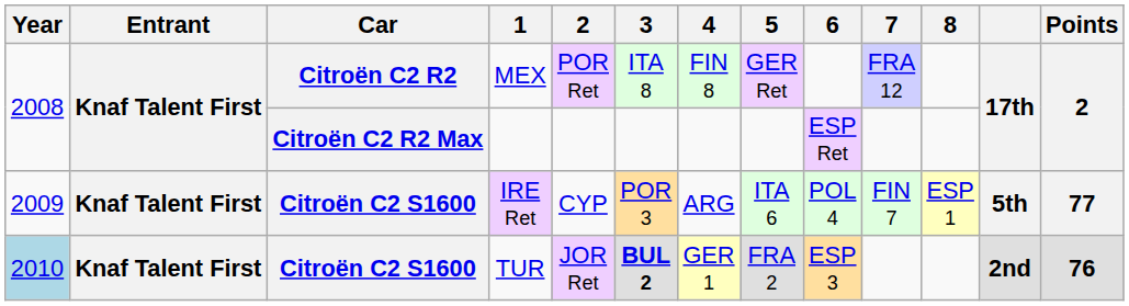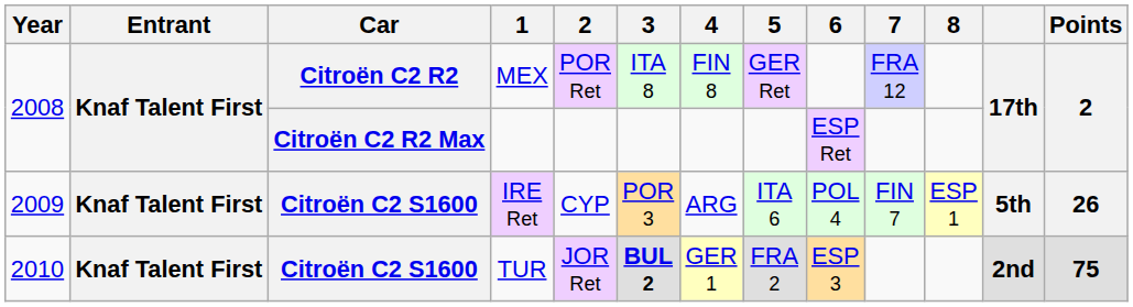IRE Ret | Points: 77 -> 26
TUR | Year: lightblue background -> no background
TUR | Points: 76 -> 75
